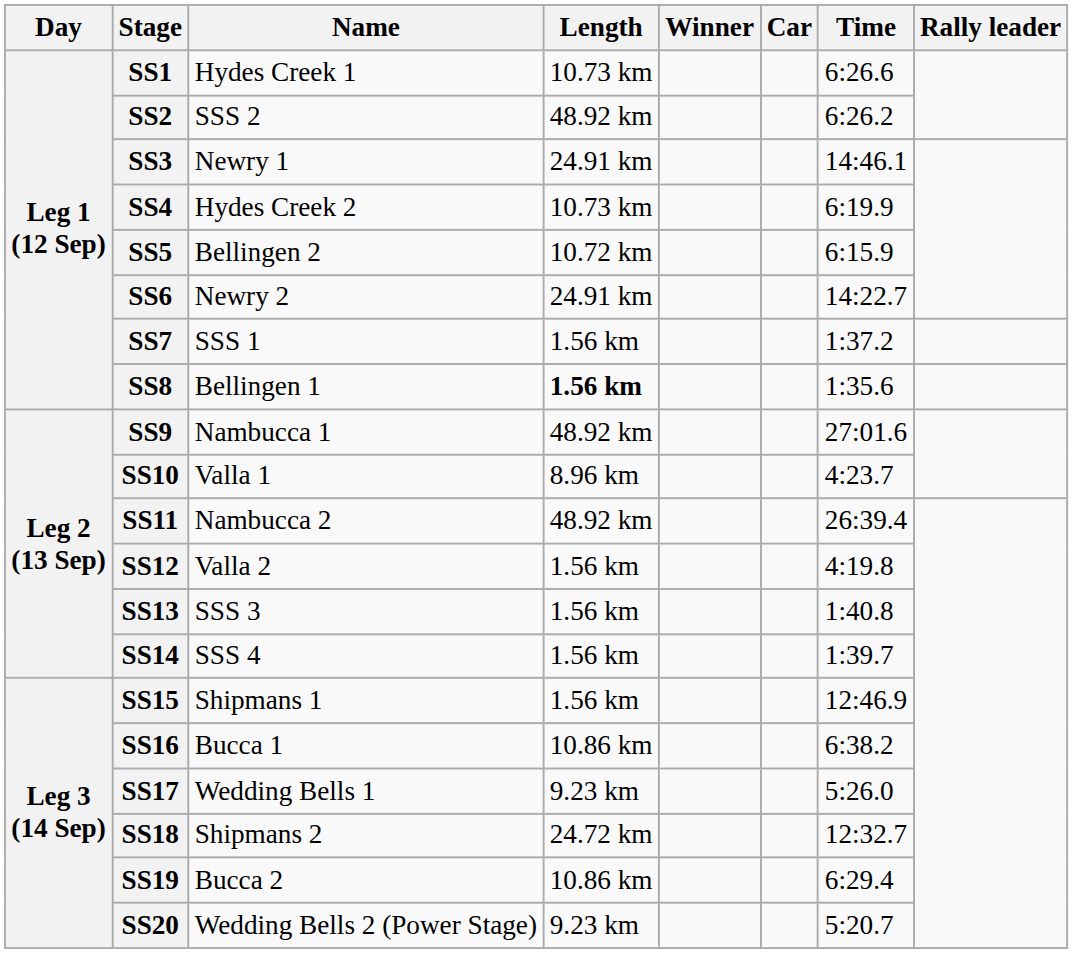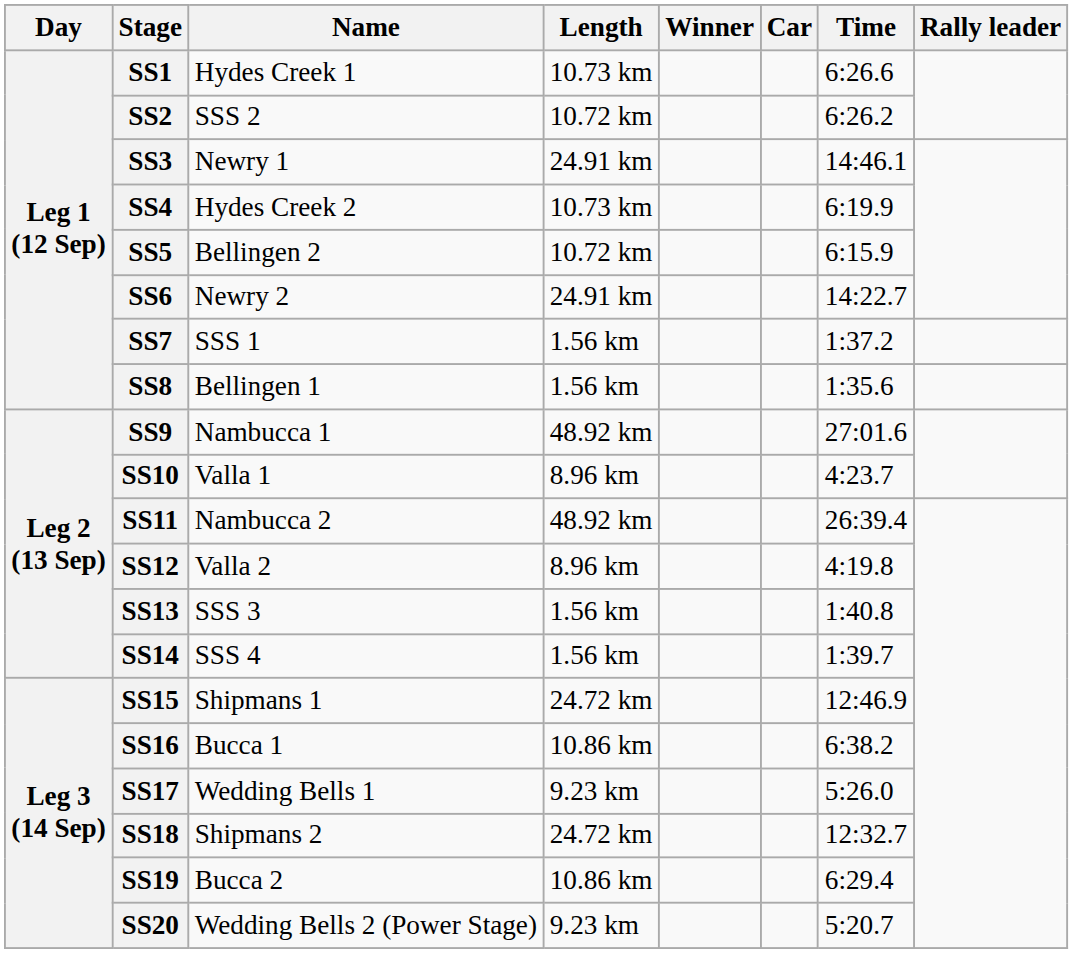SS2 | Length: 48.92 km -> 10.72 km
SS8 | Length: bold -> normal
SS12 | Length: 1.56 km -> 8.96 km
SS15 | Length: 1.56 km -> 24.72 km
